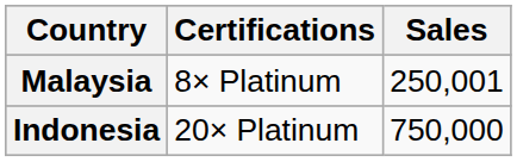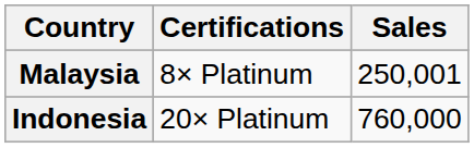Indonesia | Sales: 750,000 -> 760,000
